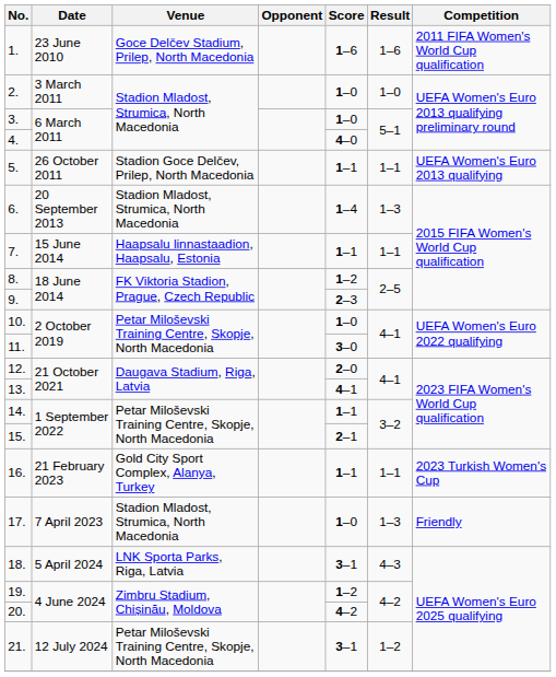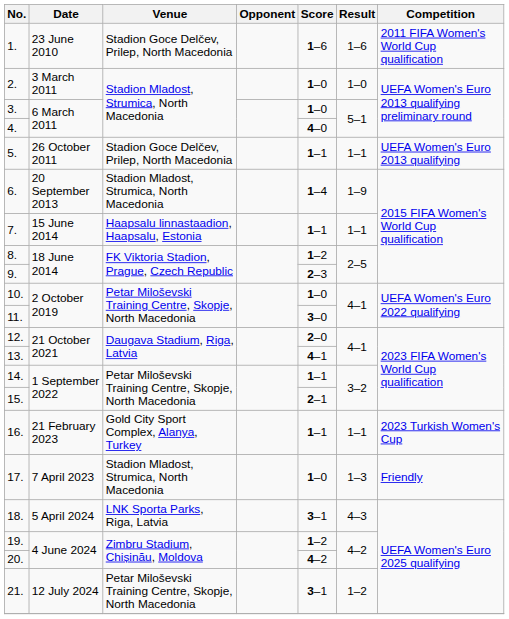1. | Venue: Goce Delčev Stadium, Prilep, North Macedonia -> Stadion Goce Delčev, Prilep, North Macedonia
6. | Result: 1–3 -> 1–9
